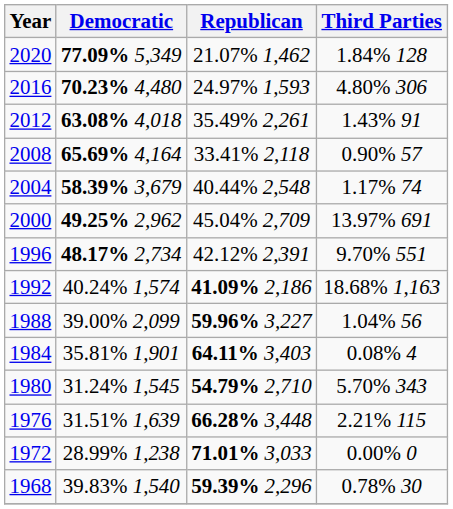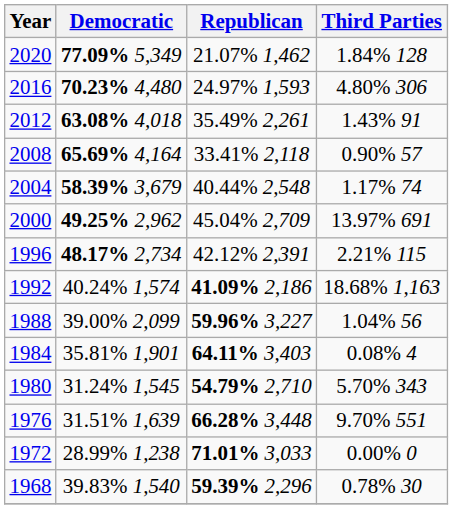1996 | Third Parties: 9.70% 551 -> 2.21% 115
1976 | Third Parties: 2.21% 115 -> 9.70% 551
